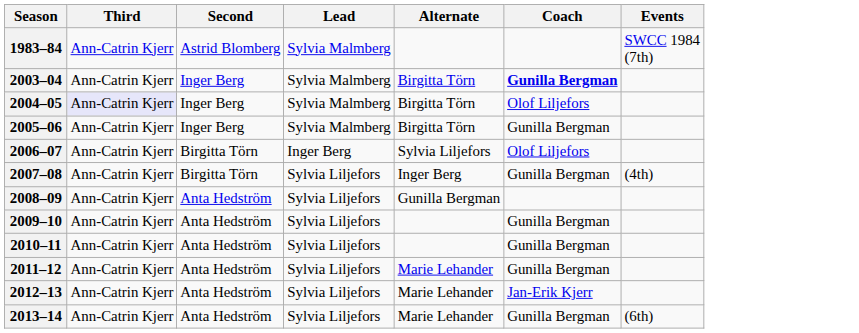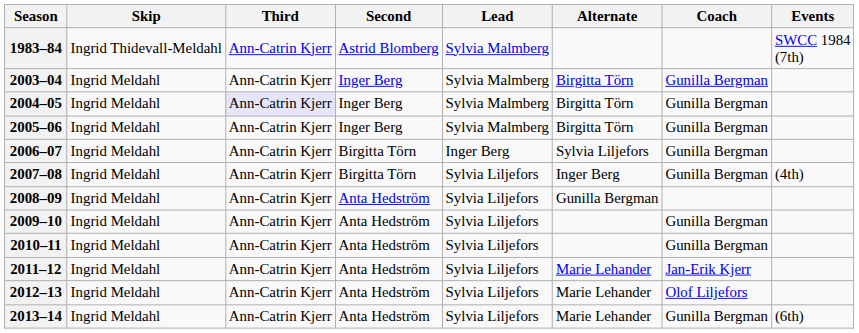+ column: Skip | Ingrid Thidevall-Meldahl | Ingrid Meldahl | Ingrid Meldahl | Ingrid Meldahl | Ingrid Meldahl | Ingrid Meldahl | Ingrid Meldahl | Ingrid Meldahl | Ingrid Meldahl | Ingrid Meldahl | Ingrid Meldahl | Ingrid Meldahl
2003–04 | Coach: bold -> normal
2004–05 | Coach: Olof Liljefors -> Gunilla Bergman
2006–07 | Coach: Olof Liljefors -> Gunilla Bergman
2011–12 | Coach: Gunilla Bergman -> Jan-Erik Kjerr
2012–13 | Coach: Jan-Erik Kjerr -> Olof Liljefors
